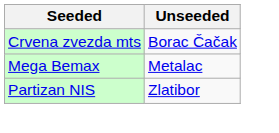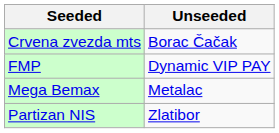+ row: FMP | Dynamic VIP PAY
